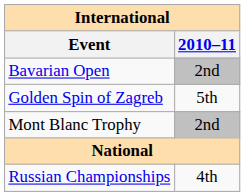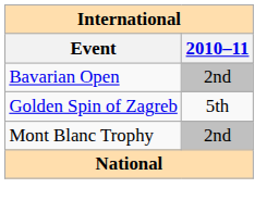- row: Russian Championships | 4th
